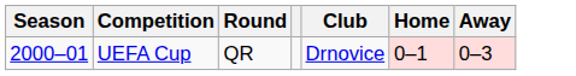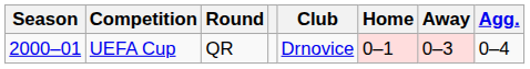+ column: Agg. | 0–4
